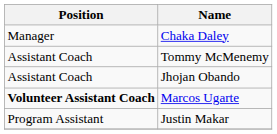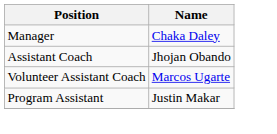- row: Assistant Coach | Tommy McMenemy
Marcos Ugarte | Position: bold -> normal
